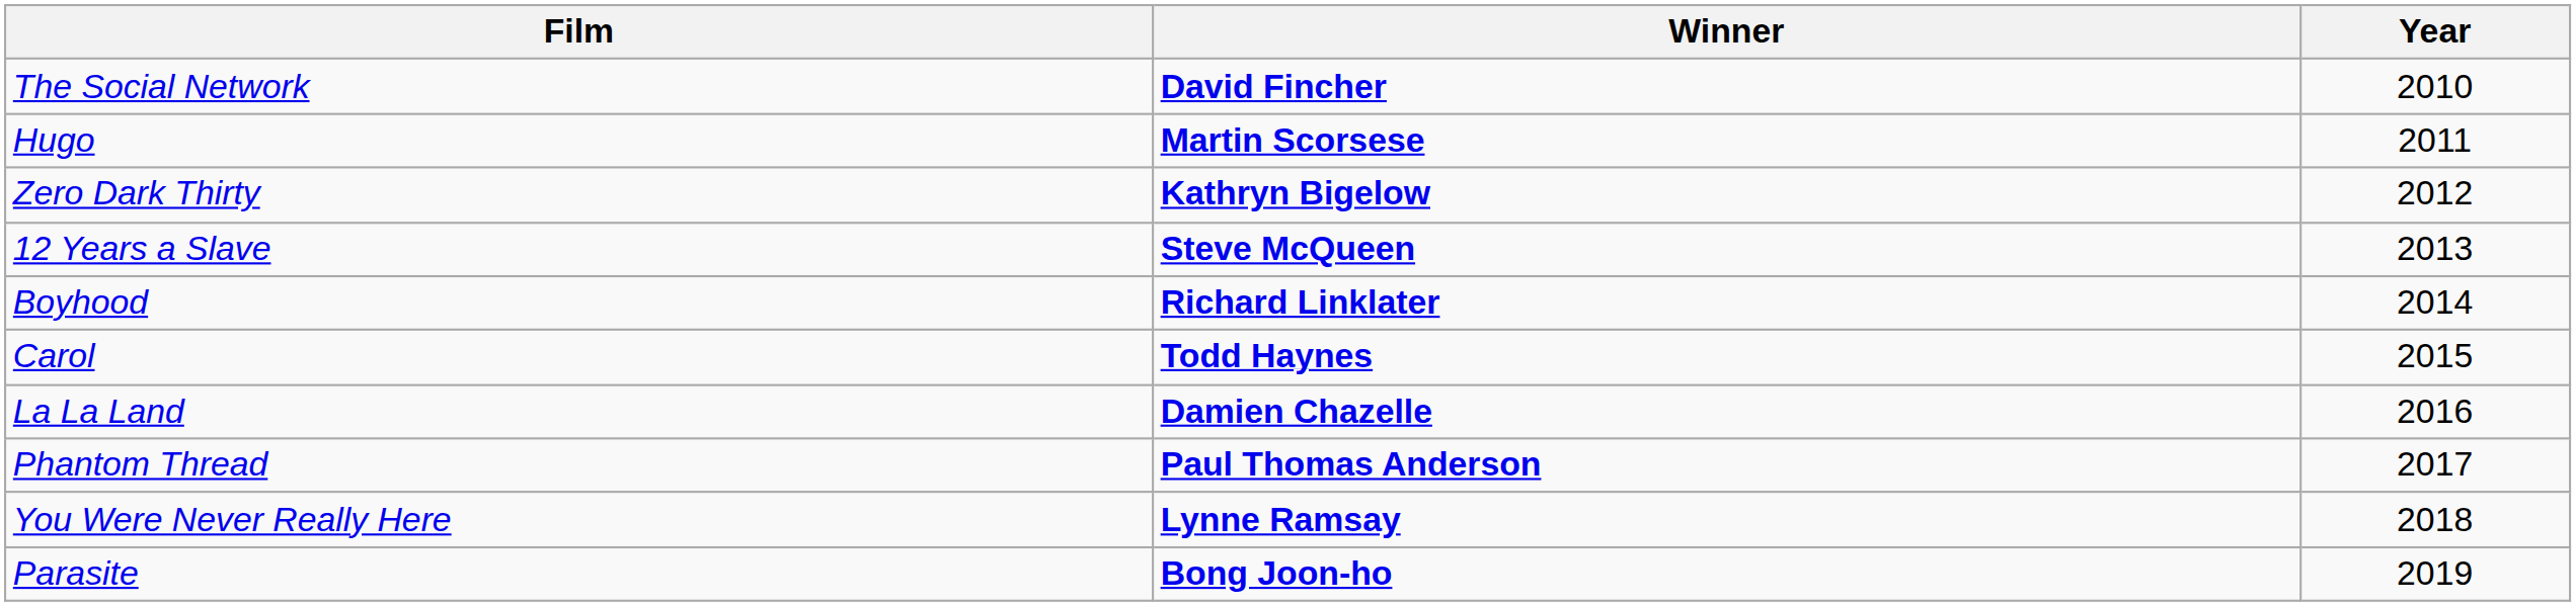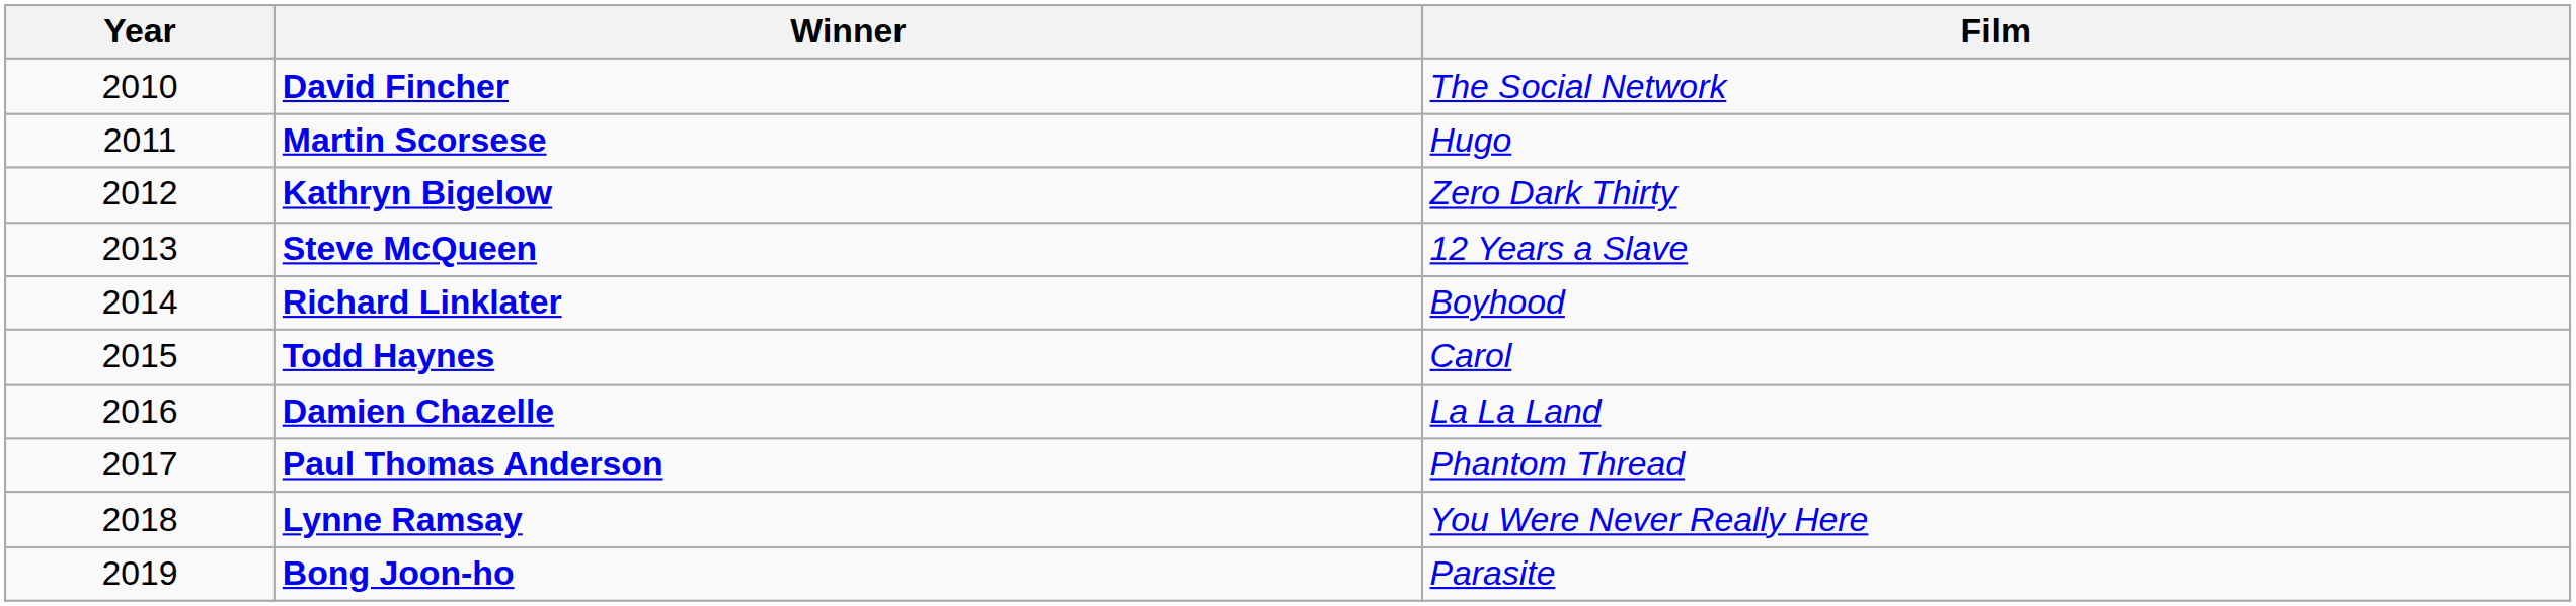columns swapped: Year <-> Film
